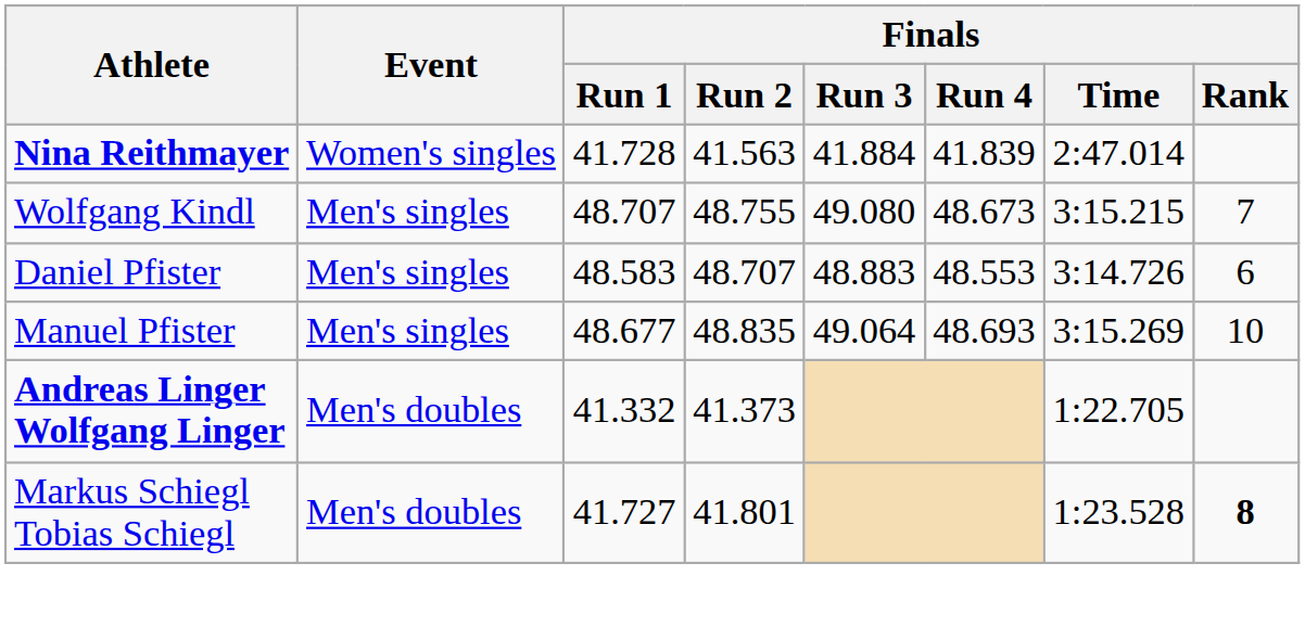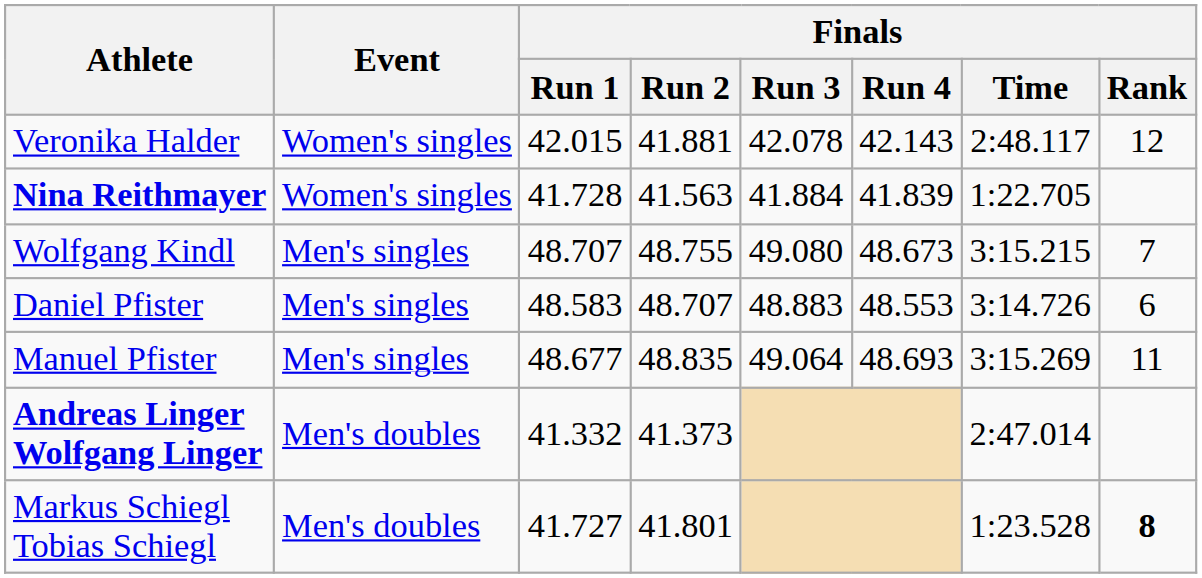+ row: Veronika Halder | Women's singles | 42.015 | 41.881 | 42.078 | 42.143 | 2:48.117 | 12
Nina Reithmayer | Finals / Time: 2:47.014 -> 1:22.705
Manuel Pfister | Finals / Rank: 10 -> 11
Andreas Linger Wolfgang Linger | Finals / Time: 1:22.705 -> 2:47.014
